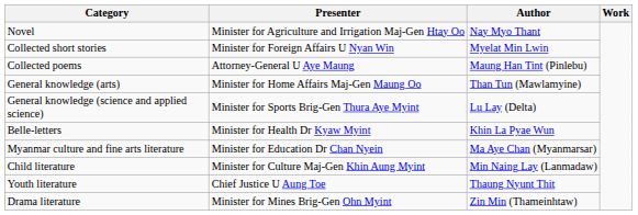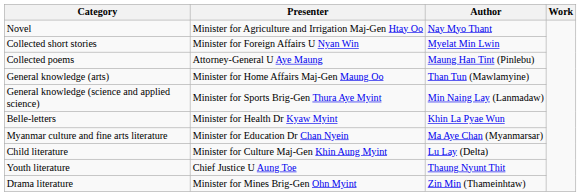General knowledge (science and applied science) | Author: Lu Lay (Delta) -> Min Naing Lay (Lanmadaw)
Child literature | Author: Min Naing Lay (Lanmadaw) -> Lu Lay (Delta)
